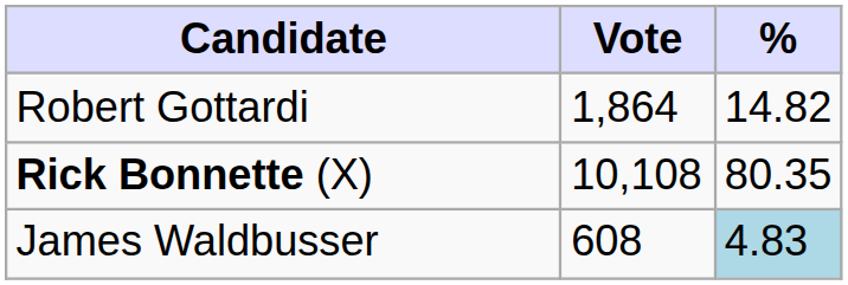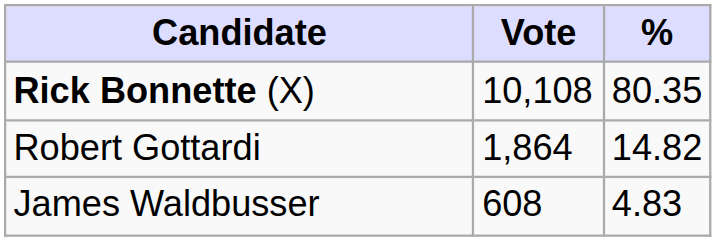rows swapped: Rick Bonnette (X) <-> Robert Gottardi
James Waldbusser | %: lightblue background -> no background
